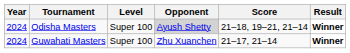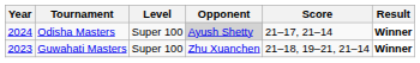Odisha Masters | Score: 21–18, 19–21, 21–14 -> 21–17, 21–14
Guwahati Masters | Year: 2024 -> 2023
Guwahati Masters | Score: 21–17, 21–14 -> 21–18, 19–21, 21–14
